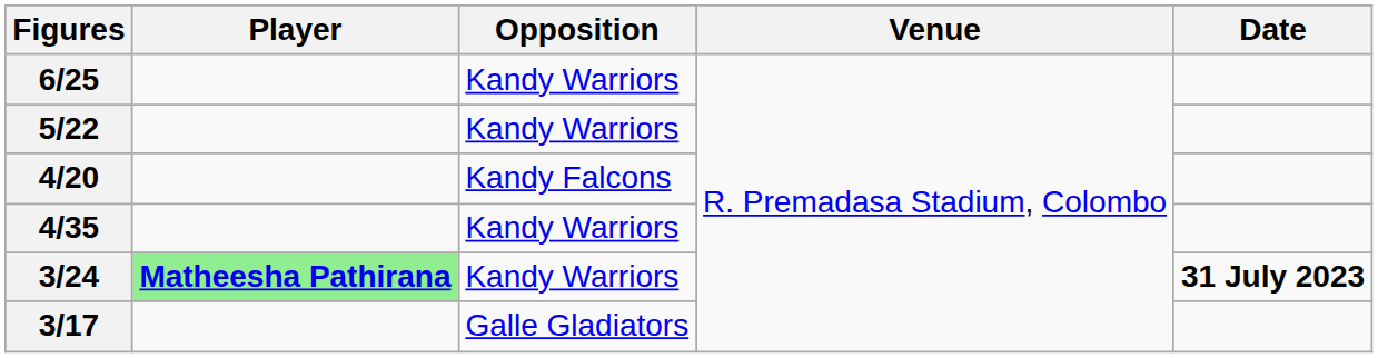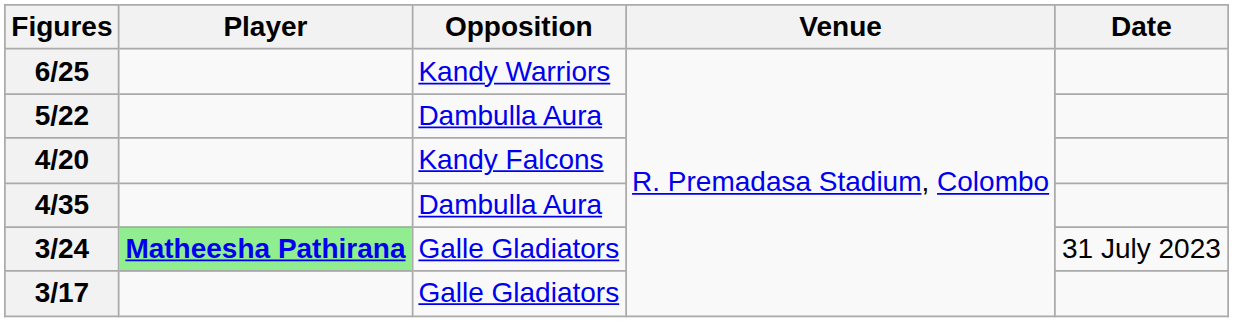5/22 | Opposition: Kandy Warriors -> Dambulla Aura
4/35 | Opposition: Kandy Warriors -> Dambulla Aura
3/24 | Opposition: Kandy Warriors -> Galle Gladiators
3/24 | Date: bold -> normal
